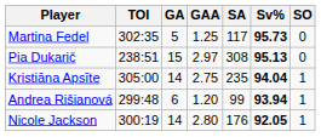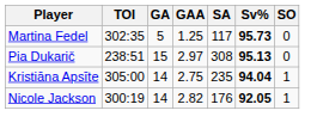- row: Andrea Rišianová | 299:48 | 6 | 1.20 | 99 | 93.94 | 1
Nicole Jackson | GAA: 2.80 -> 2.82
